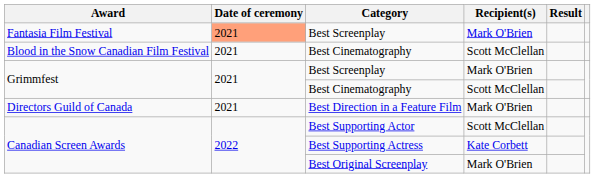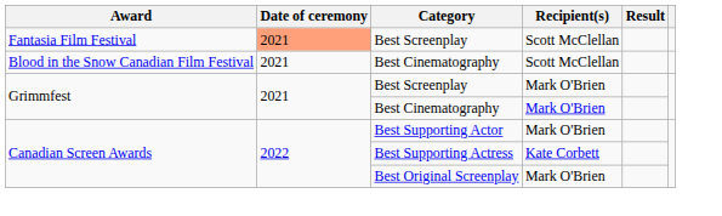Fantasia Film Festival / Best Screenplay | Recipient(s): Mark O'Brien -> Scott McClellan
Grimmfest / Best Cinematography | Recipient(s): Scott McClellan -> Mark O'Brien
- row: Directors Guild of Canada | 2021 | Best Direction in a Feature Film | Mark O'Brien
Best Supporting Actor | Recipient(s): Scott McClellan -> Mark O'Brien
